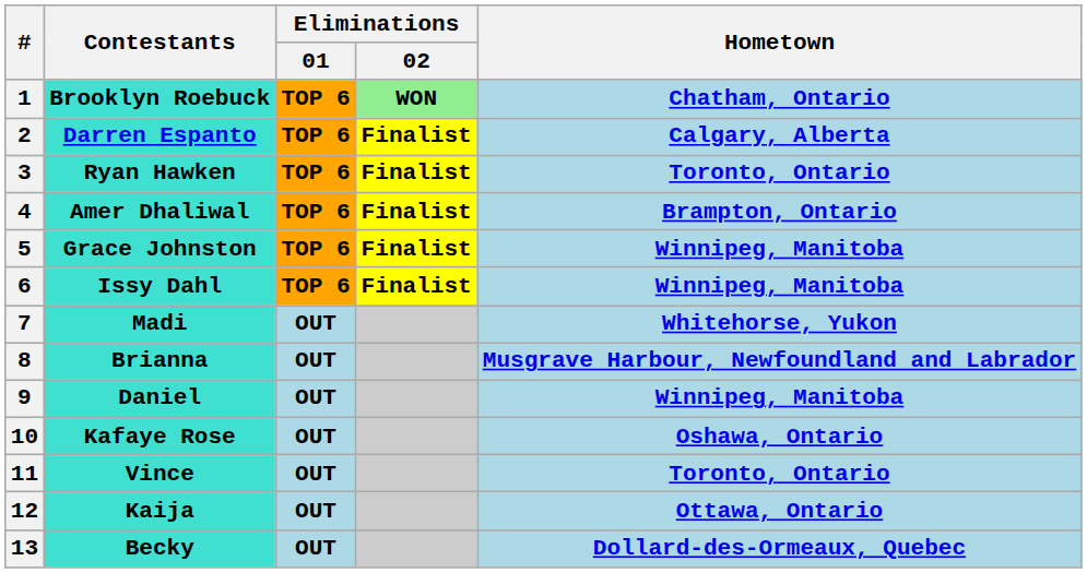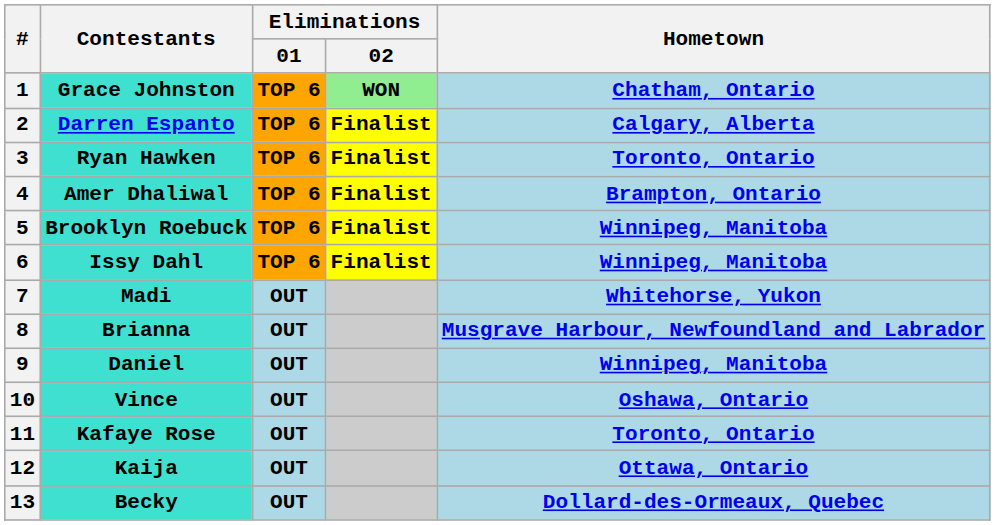1 | Contestants: Brooklyn Roebuck -> Grace Johnston
5 | Contestants: Grace Johnston -> Brooklyn Roebuck
10 | Contestants: Kafaye Rose -> Vince
11 | Contestants: Vince -> Kafaye Rose
